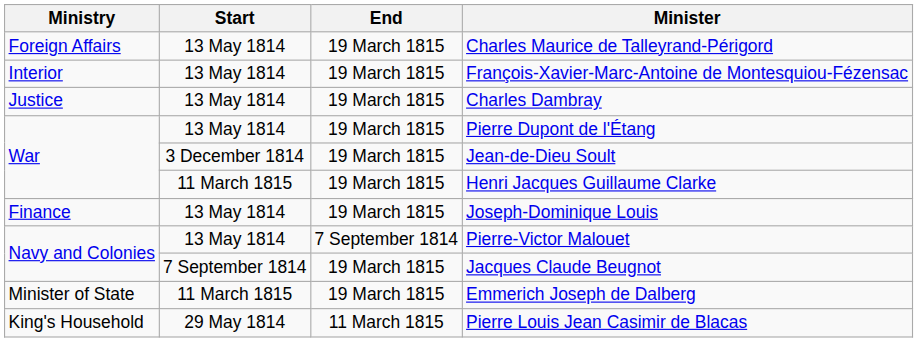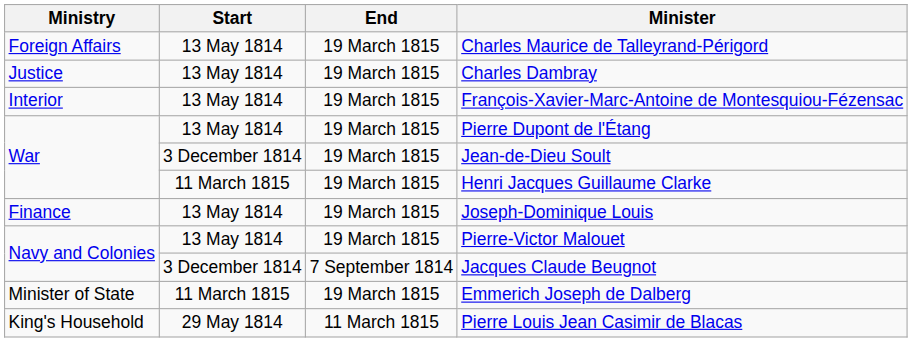rows swapped: Charles Dambray <-> François-Xavier-Marc-Antoine de Montesquiou-Fézensac
Pierre-Victor Malouet | End: 7 September 1814 -> 19 March 1815
Jacques Claude Beugnot | Start: 7 September 1814 -> 3 December 1814
Jacques Claude Beugnot | End: 19 March 1815 -> 7 September 1814
